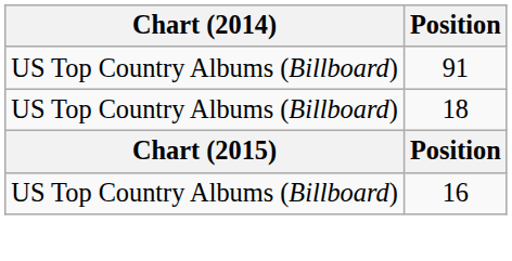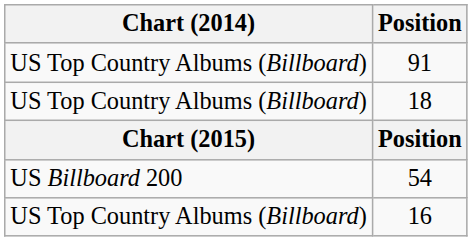+ row: US Billboard 200 | 54
